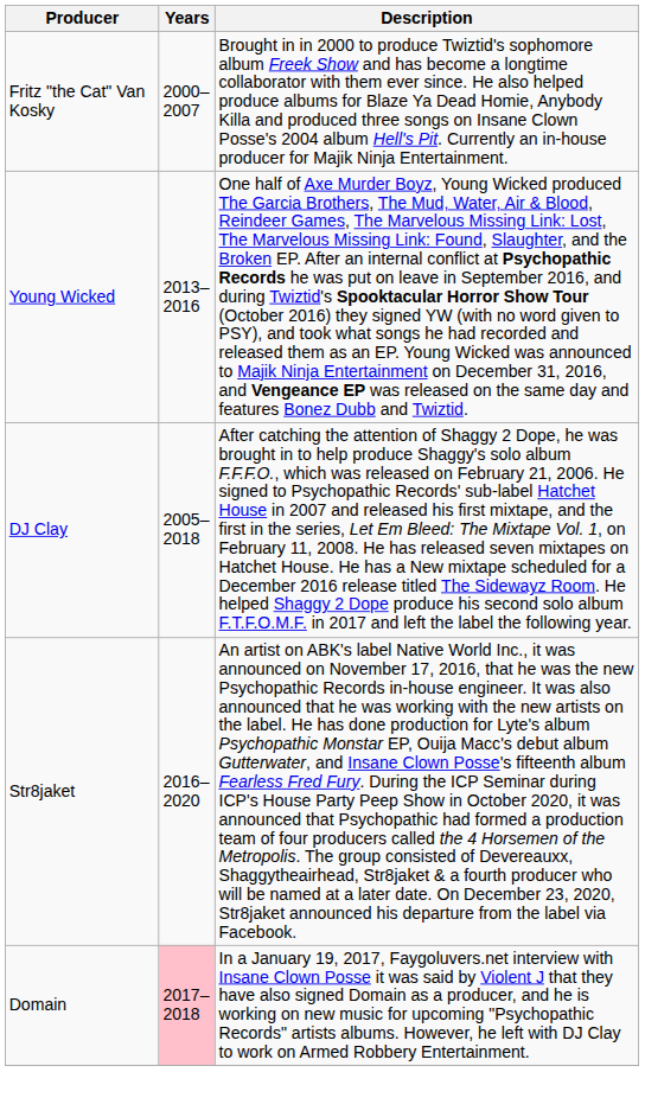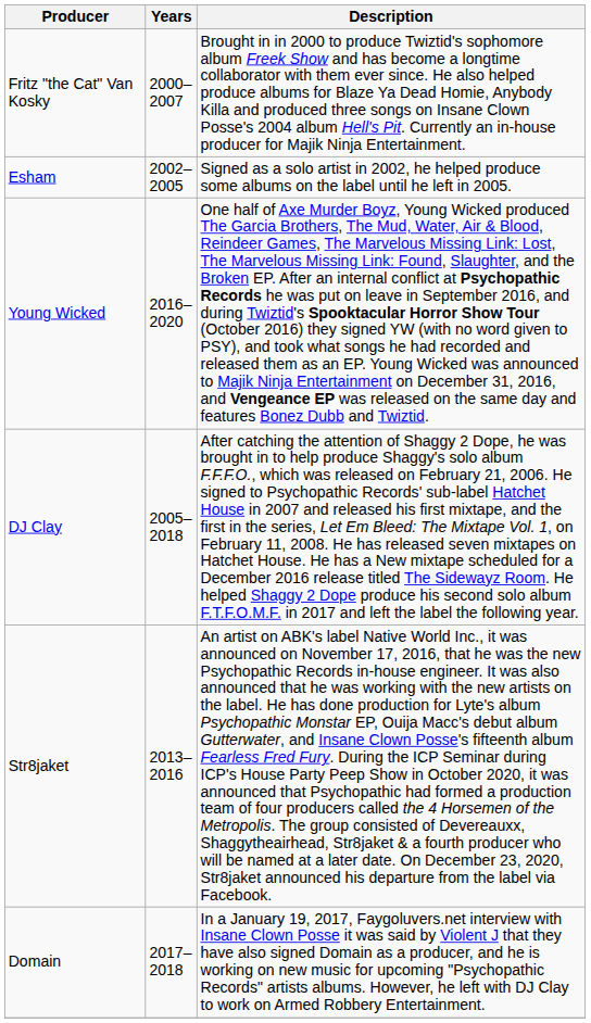+ row: Esham | 2002–2005 | Signed as a solo artist in 2002, he helped produce some albums on the label until he left in 2005.
Young Wicked | Years: 2013–2016 -> 2016–2020
Str8jaket | Years: 2016–2020 -> 2013–2016
Domain | Years: pink background -> no background
